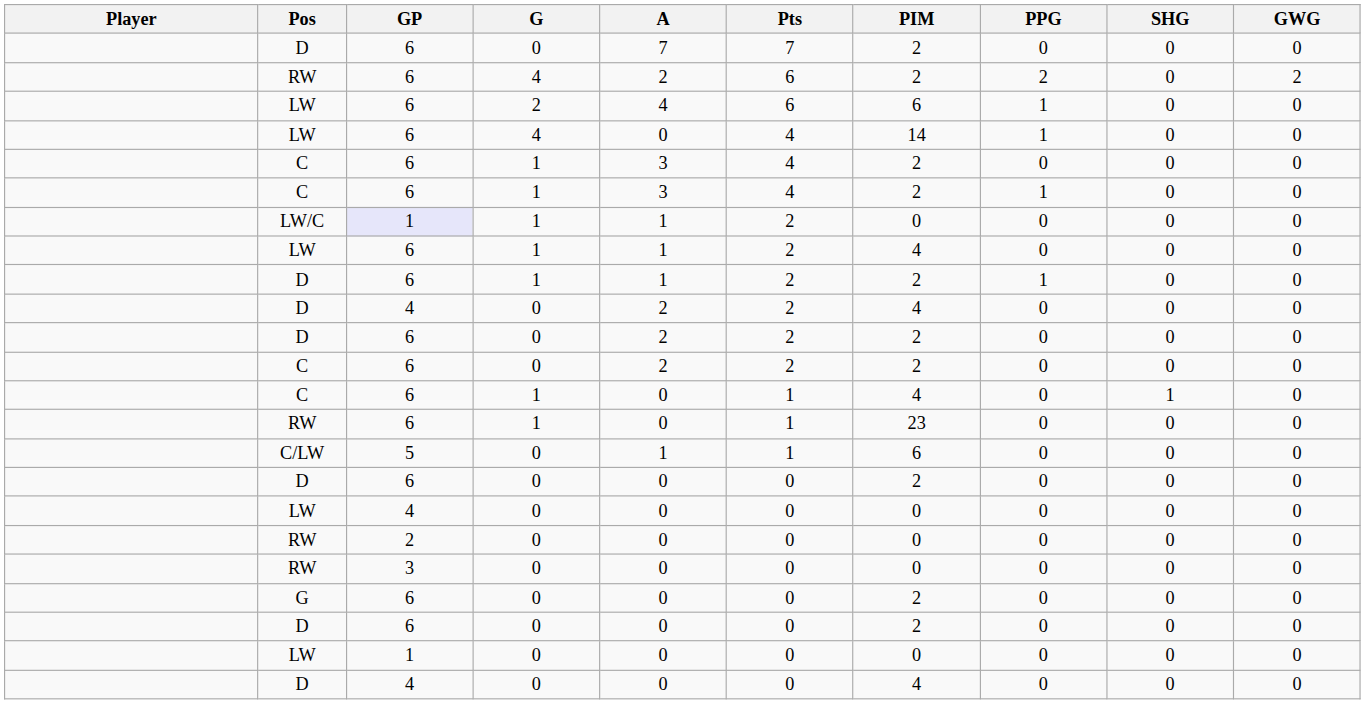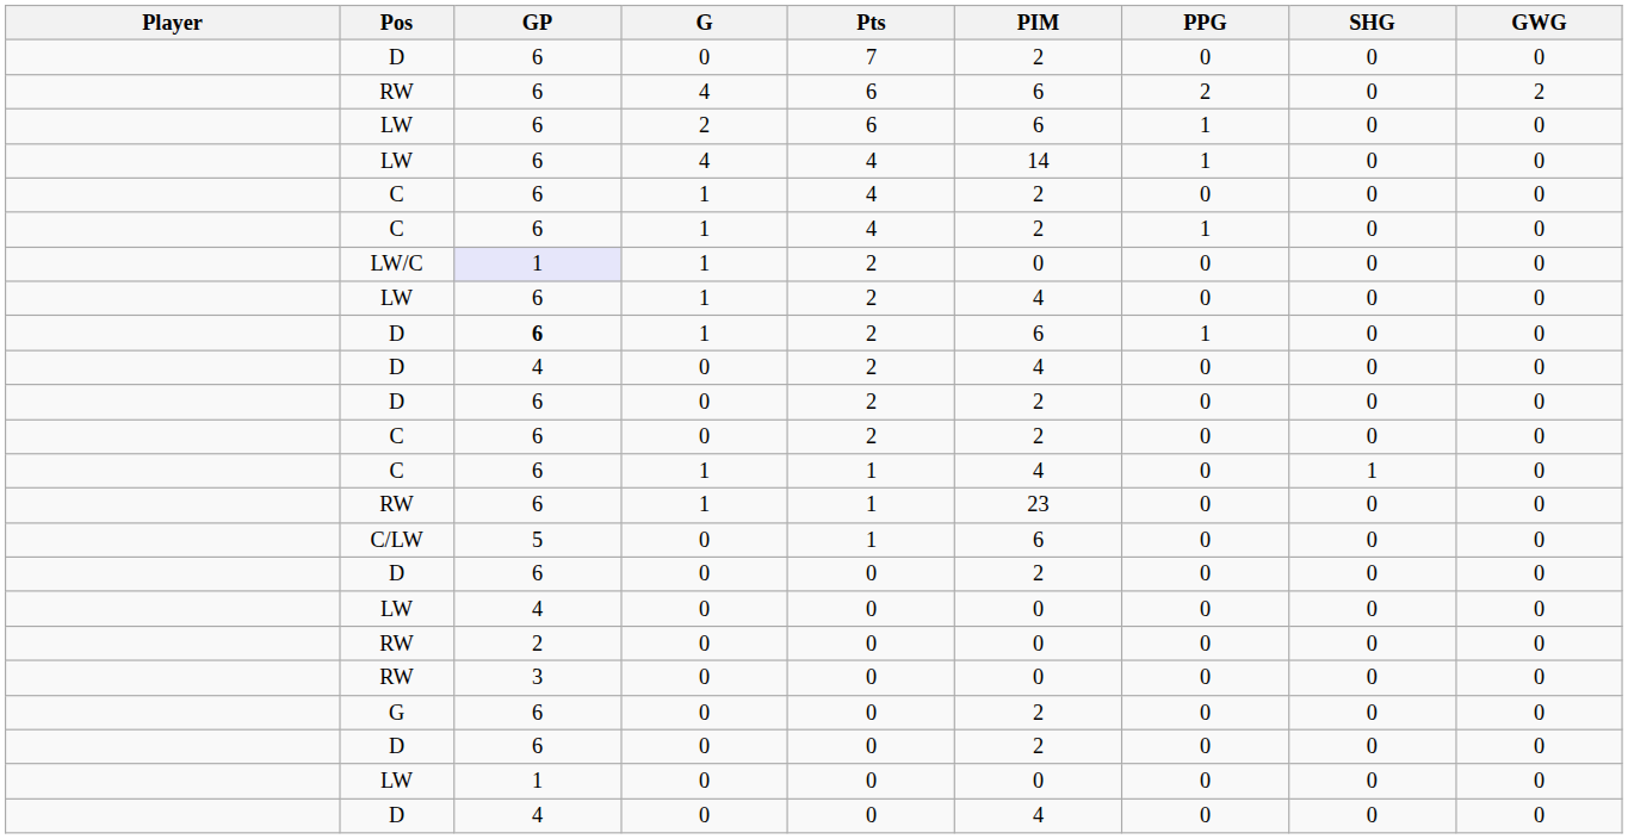- column: A | 7 | 2 | 4 | 0 | 3 | 3 | 1 | 1 | 1 | 2 | 2 | 2 | 0 | 0 | 1 | 0 | 0 | 0 | 0 | 0 | 0 | 0 | 0
RW / 4 | PIM: 2 -> 6
D / 1 | GP: normal -> bold
D / 1 | PIM: 2 -> 6
